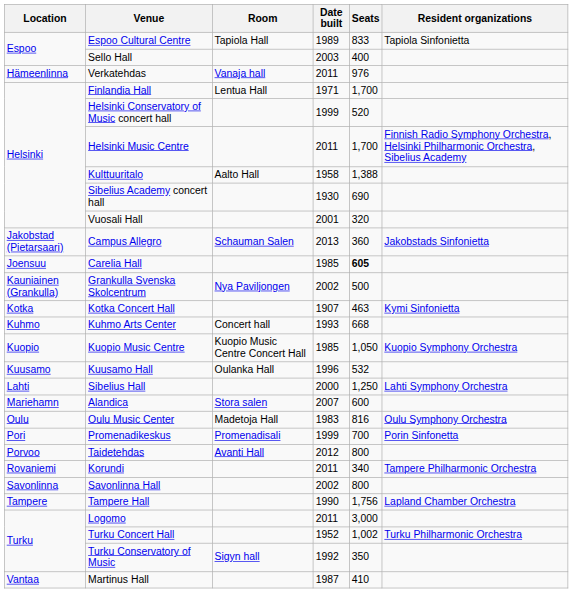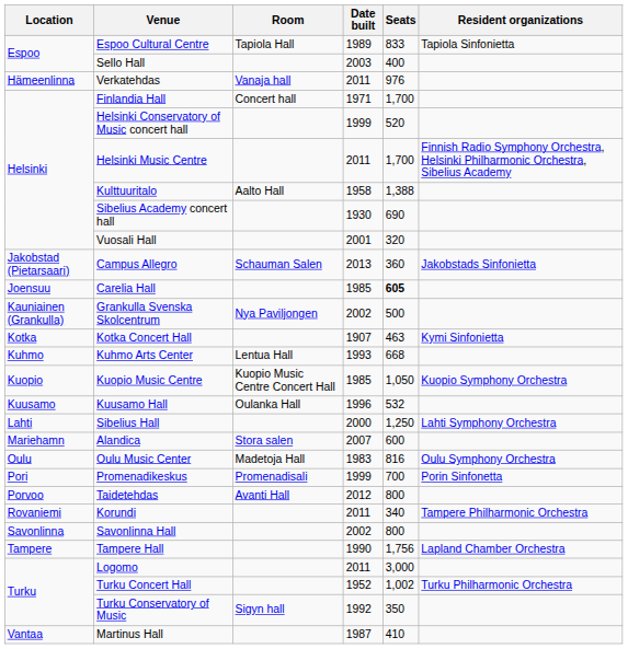Finlandia Hall | Room: Lentua Hall -> Concert hall
Kuhmo Arts Center | Room: Concert hall -> Lentua Hall
